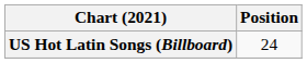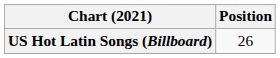US Hot Latin Songs (Billboard) | Position: 24 -> 26
